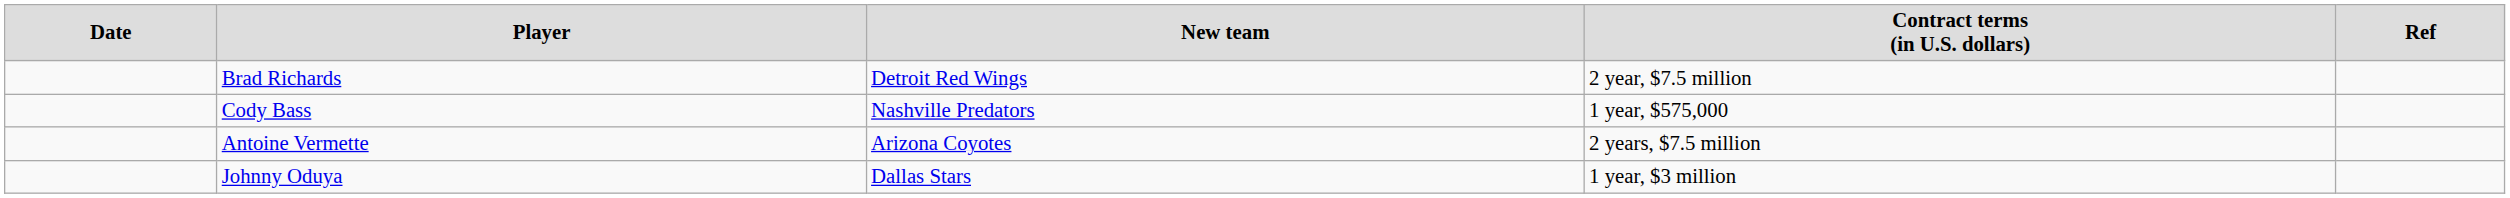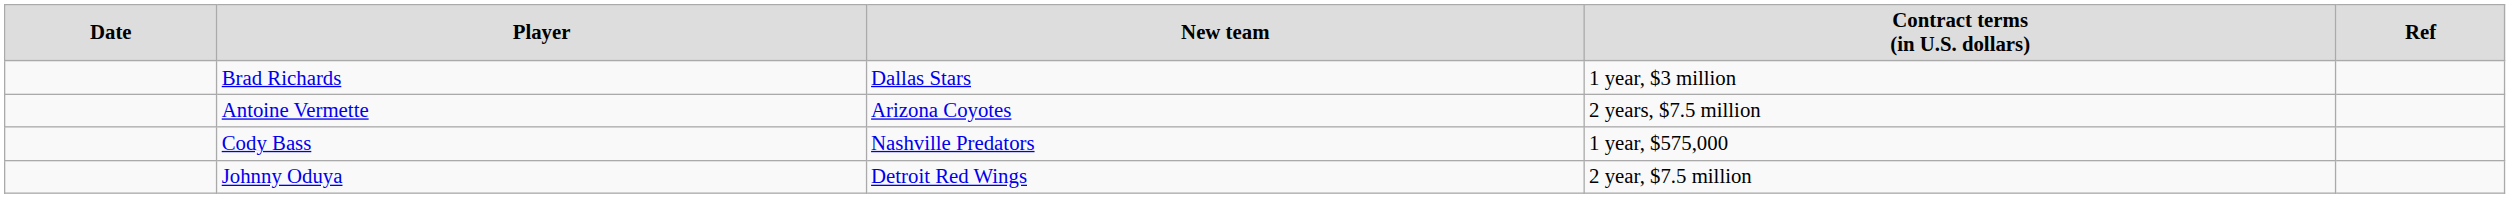Brad Richards | column 3: Detroit Red Wings -> Dallas Stars
Brad Richards | column 4: 2 year, $7.5 million -> 1 year, $3 million
rows swapped: Antoine Vermette <-> Cody Bass
Johnny Oduya | column 3: Dallas Stars -> Detroit Red Wings
Johnny Oduya | column 4: 1 year, $3 million -> 2 year, $7.5 million
